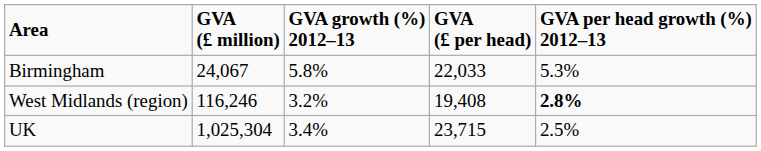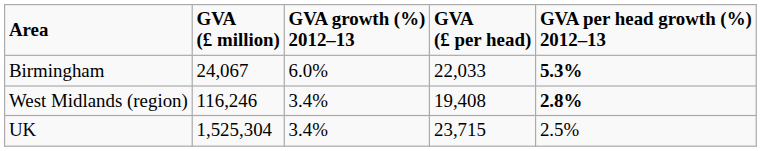Birmingham | GVA growth (%) 2012–13: 5.8% -> 6.0%
Birmingham | GVA per head growth (%) 2012–13: normal -> bold
West Midlands (region) | GVA growth (%) 2012–13: 3.2% -> 3.4%
UK | GVA (£ million): 1,025,304 -> 1,525,304
